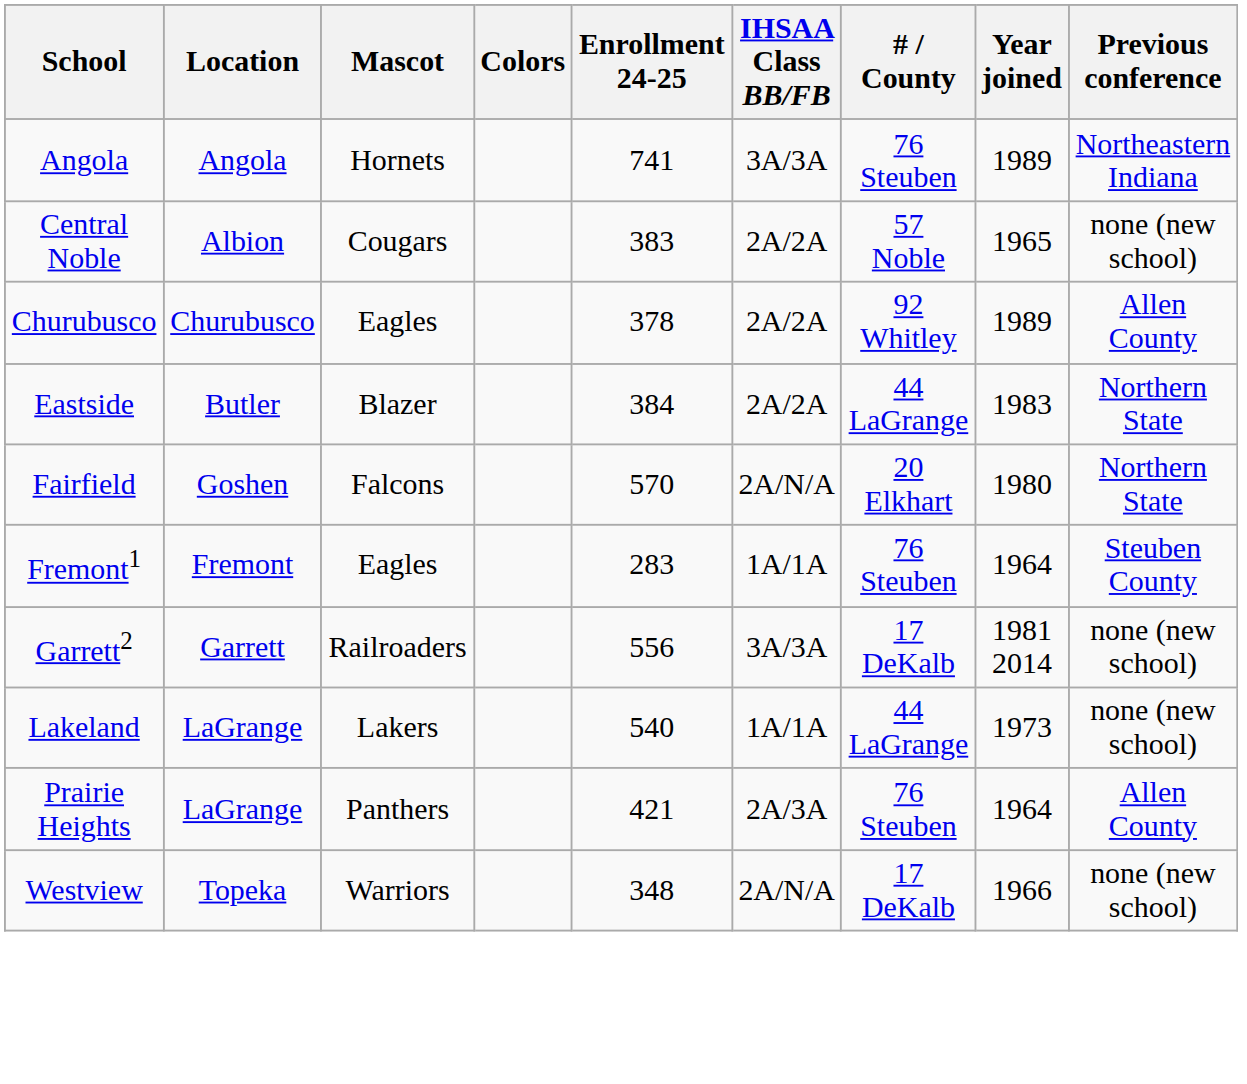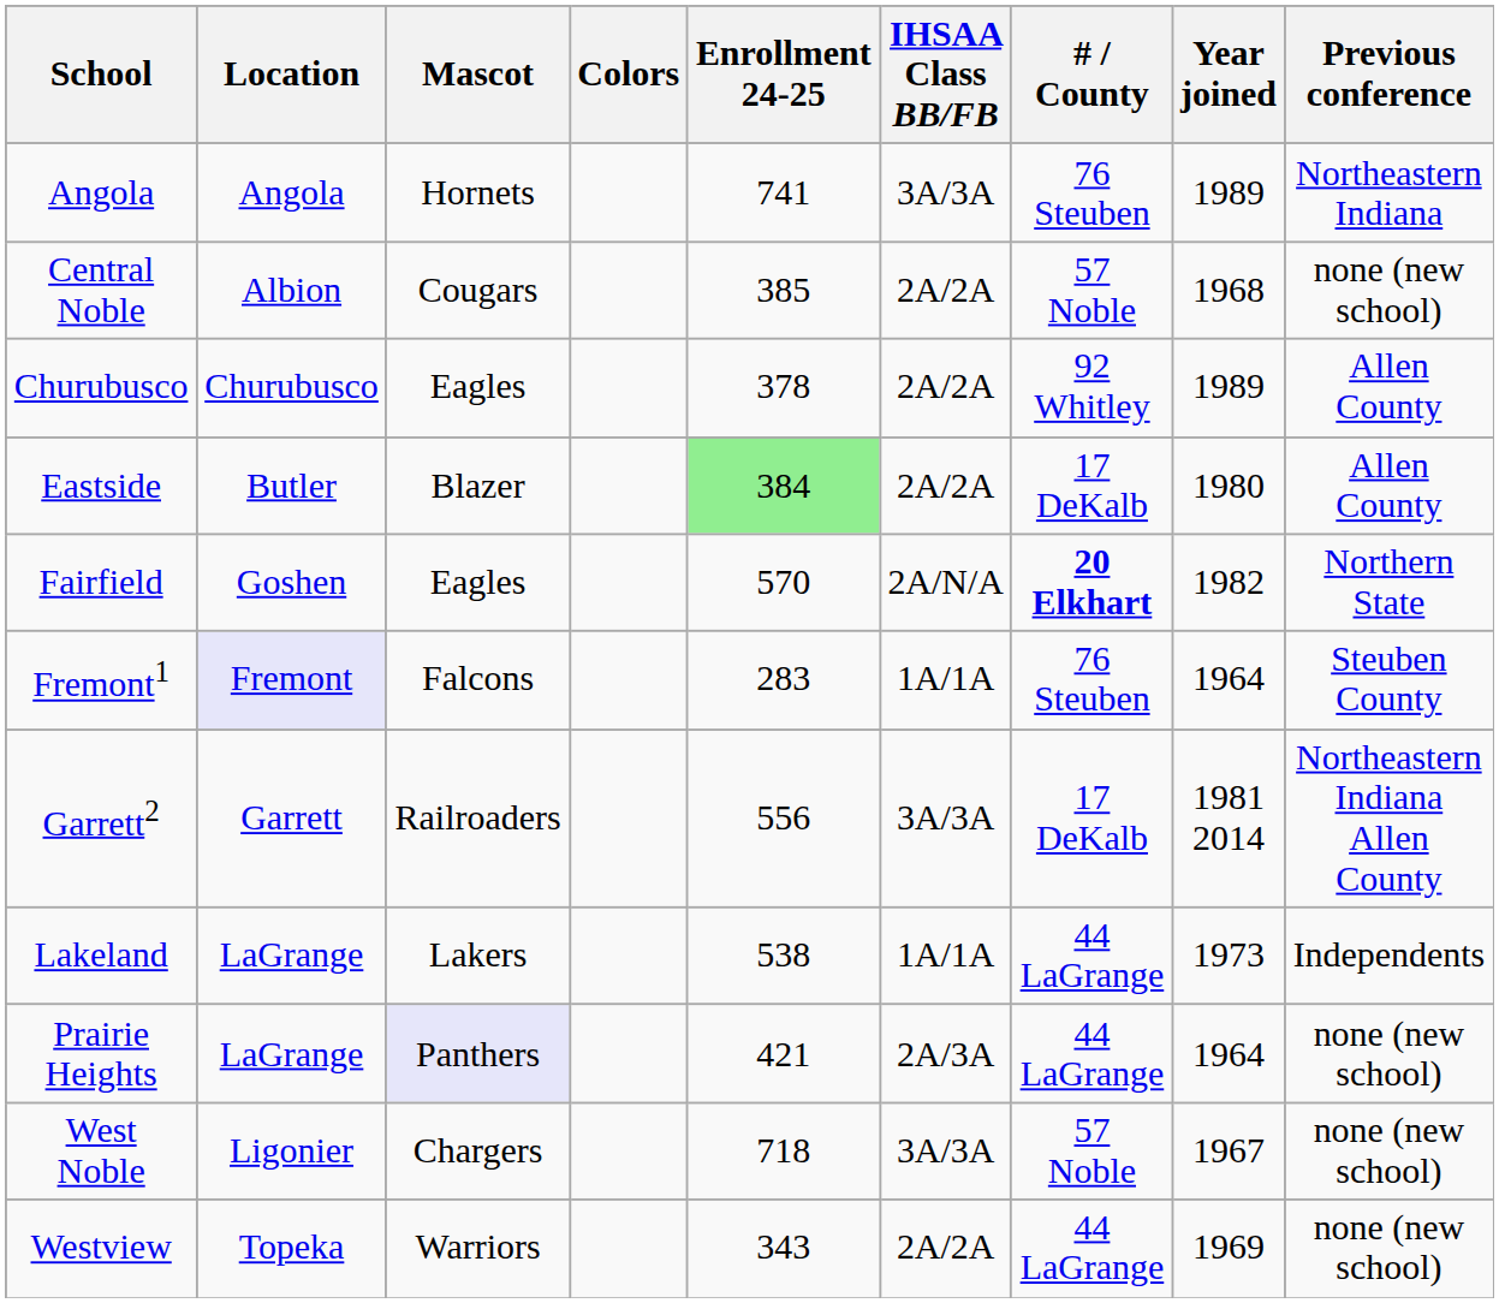Central Noble | Enrollment 24-25: 383 -> 385
Central Noble | Year joined: 1965 -> 1968
Eastside | Enrollment 24-25: no background -> lightgreen background
Eastside | # / County: 44 LaGrange -> 17 DeKalb
Eastside | Year joined: 1983 -> 1980
Eastside | Previous conference: Northern State -> Allen County
Fairfield | Mascot: Falcons -> Eagles
Fairfield | # / County: normal -> bold
Fairfield | Year joined: 1980 -> 1982
Fremont1 | Location: no background -> lavender background
Fremont1 | Mascot: Eagles -> Falcons
Garrett2 | Previous conference: none (new school) -> Northeastern Indiana Allen County
Lakeland | Enrollment 24-25: 540 -> 538
Lakeland | Previous conference: none (new school) -> Independents
Prairie Heights | Mascot: no background -> lavender background
Prairie Heights | # / County: 76 Steuben -> 44 LaGrange
Prairie Heights | Previous conference: Allen County -> none (new school)
+ row: West Noble | Ligonier | Chargers | 718 | 3A/3A | 57 Noble | 1967 | none (new school)
Westview | Enrollment 24-25: 348 -> 343
Westview | IHSAA Class BB/FB: 2A/N/A -> 2A/2A
Westview | # / County: 17 DeKalb -> 44 LaGrange
Westview | Year joined: 1966 -> 1969
